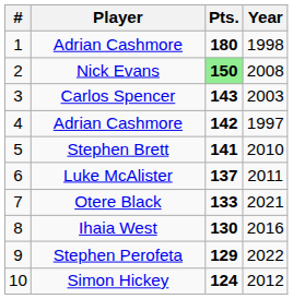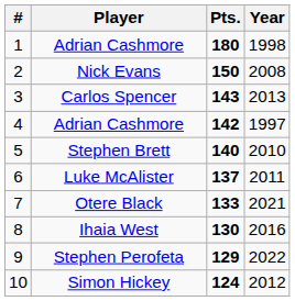Nick Evans | Pts.: lightgreen background -> no background
Carlos Spencer | Year: 2003 -> 2013
Stephen Brett | Pts.: 141 -> 140
